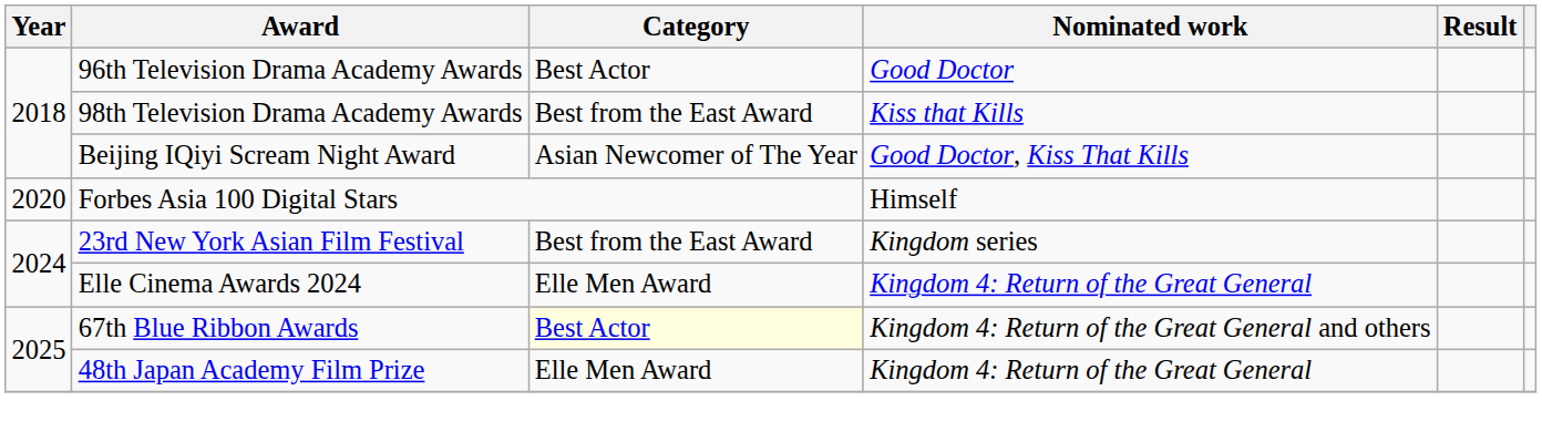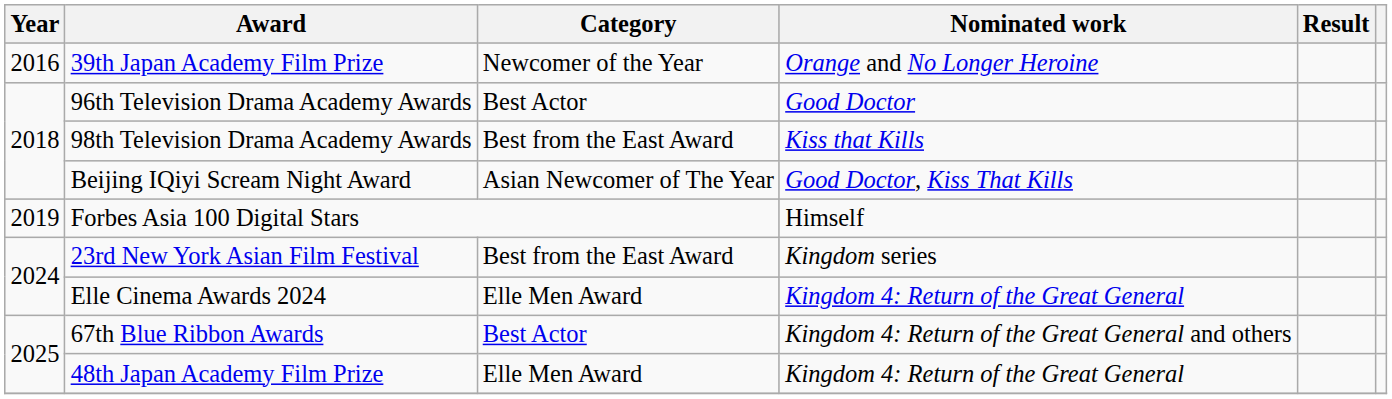+ row: 2016 | 39th Japan Academy Film Prize | Newcomer of the Year | Orange and No Longer Heroine
Forbes Asia 100 Digital Stars | Year: 2020 -> 2019
67th Blue Ribbon Awards | Category: lightyellow background -> no background
